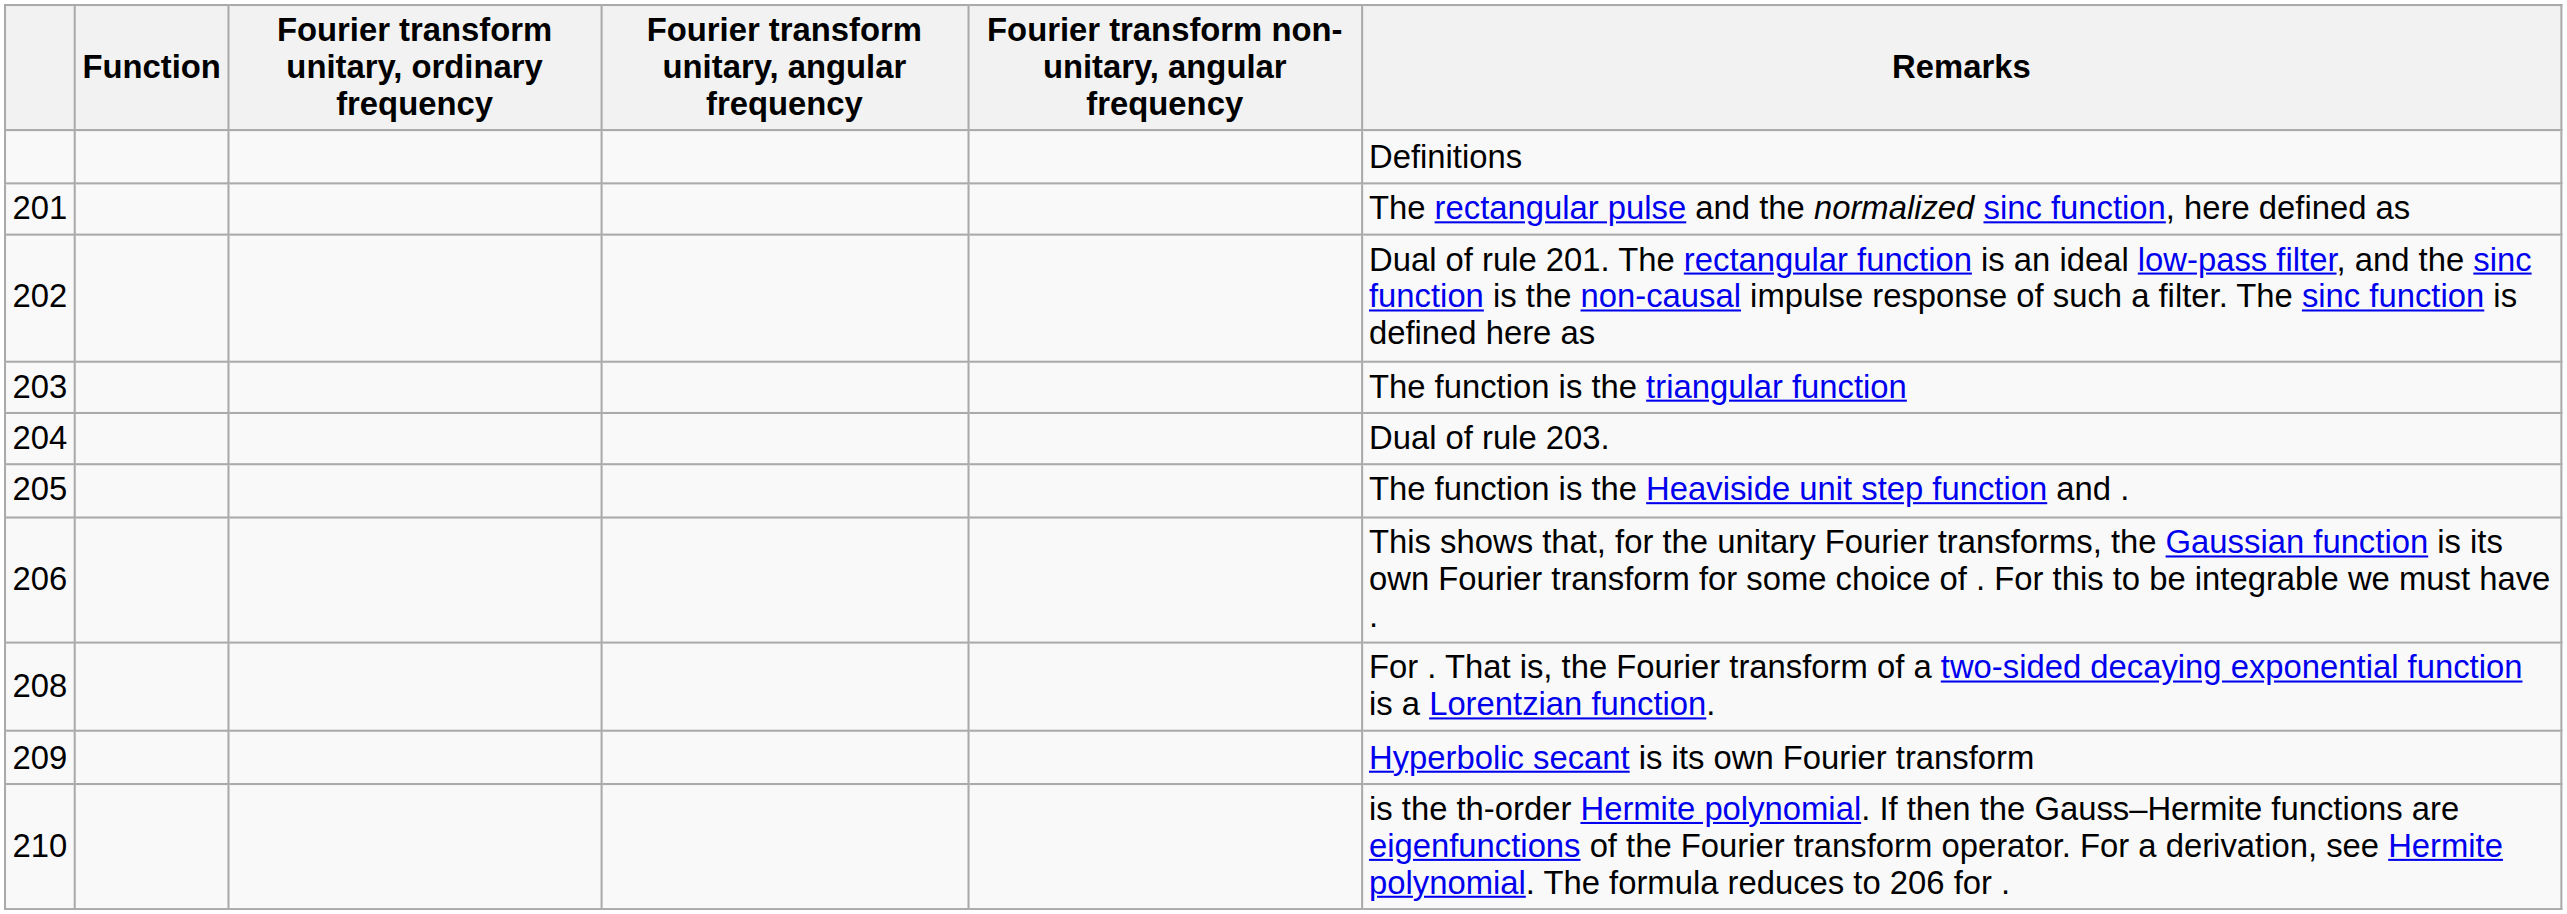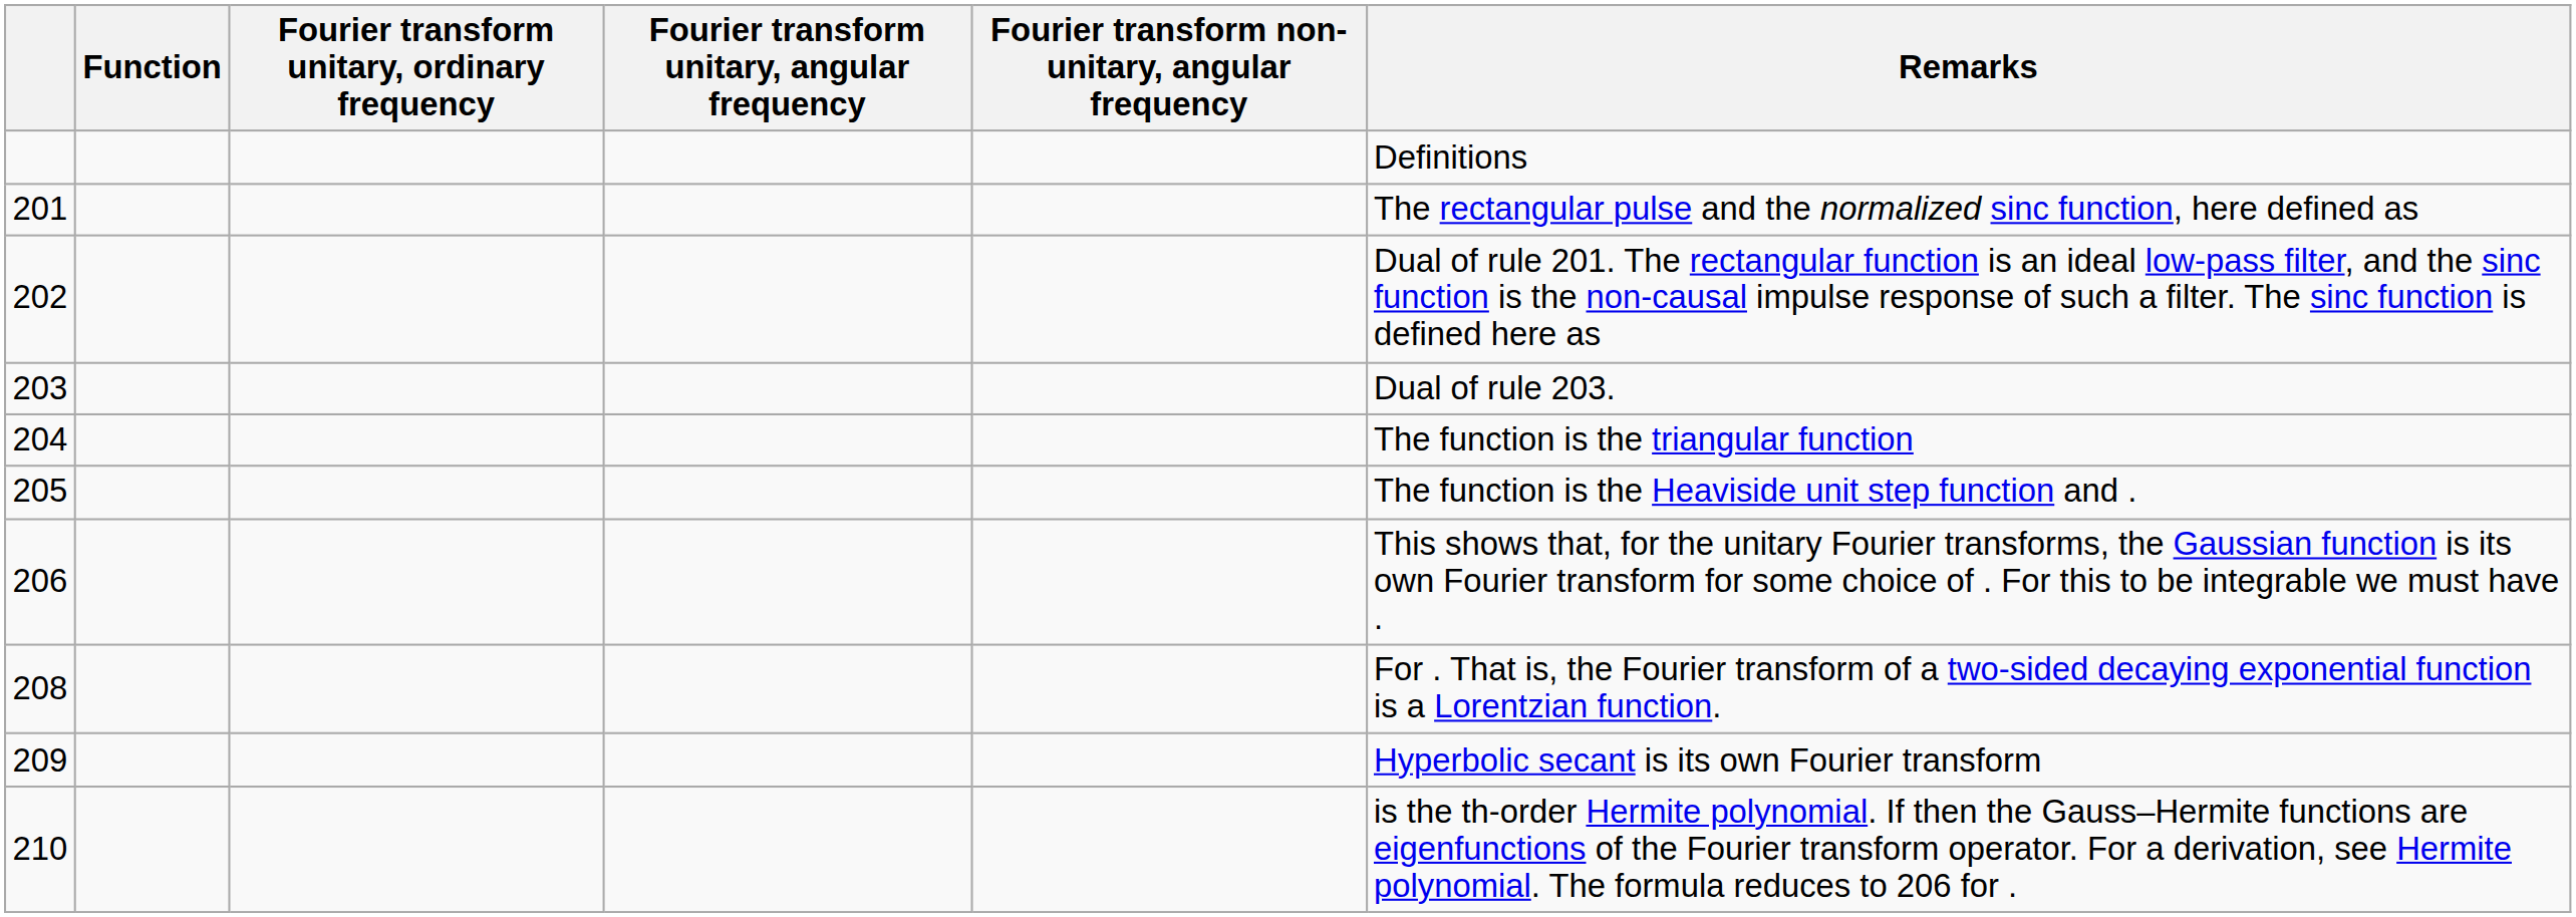203 | Remarks: The function is the triangular function -> Dual of rule 203.
204 | Remarks: Dual of rule 203. -> The function is the triangular function
